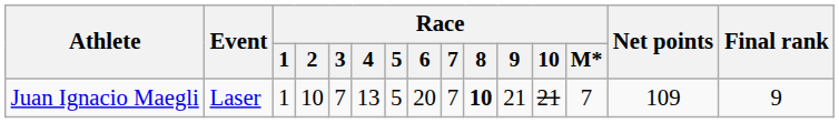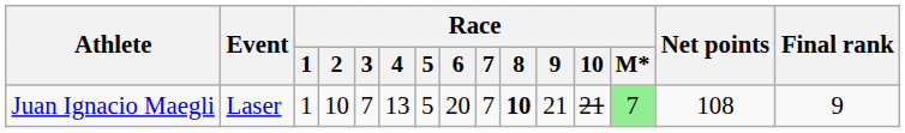Juan Ignacio Maegli | Race / M*: no background -> lightgreen background
Juan Ignacio Maegli | Net points: 109 -> 108
